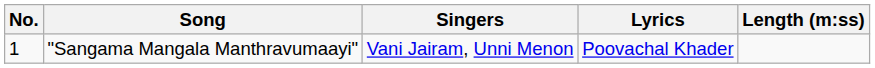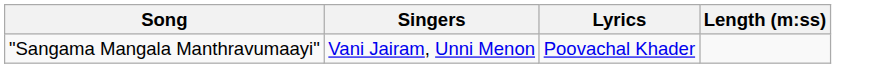- column: No. | 1
